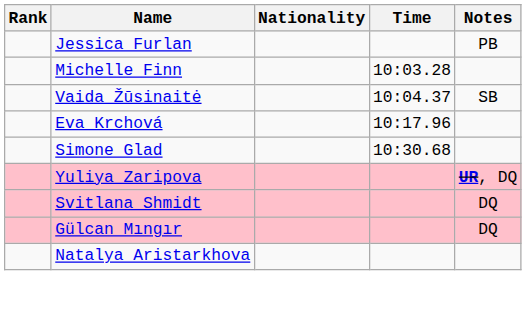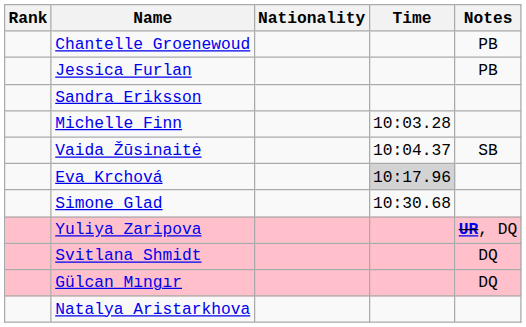+ row: Chantelle Groenewoud | PB
+ row: Sandra Eriksson
Eva Krchová | Time: no background -> lightgrey background
